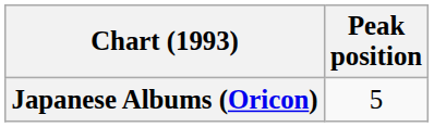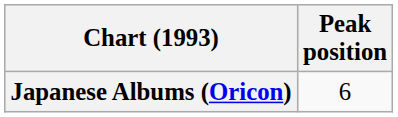Japanese Albums (Oricon) | Peak position: 5 -> 6
